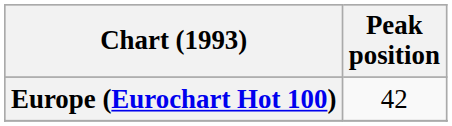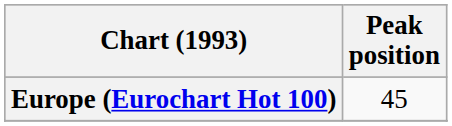Europe (Eurochart Hot 100) | Peak position: 42 -> 45
